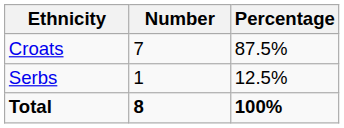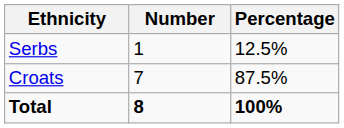rows swapped: Croats <-> Serbs
